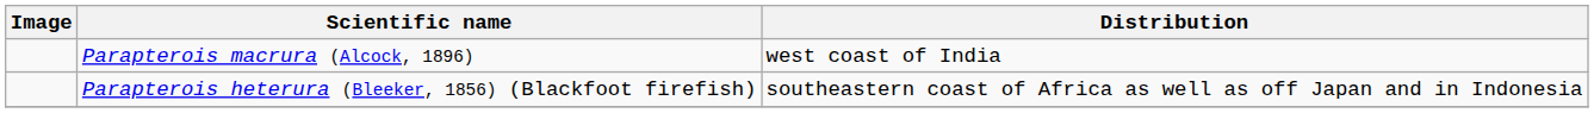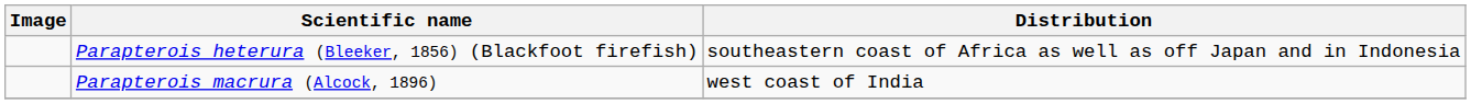rows swapped: Parapterois heterura (Bleeker, 1856) (Blackfoot firefish) <-> Parapterois macrura (Alcock, 1896)
